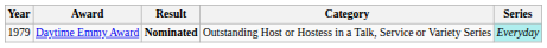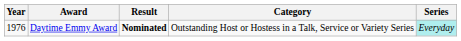Daytime Emmy Award | Year: 1979 -> 1976
